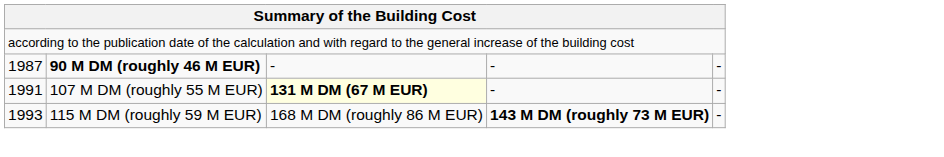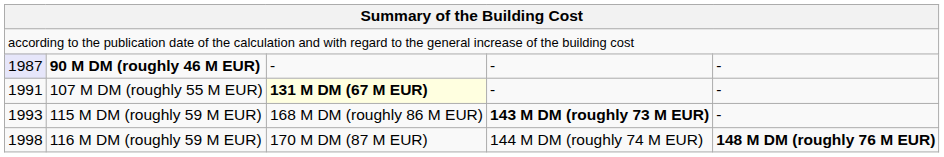90 M DM (roughly 46 M EUR) | column 1: no background -> lavender background
+ row: 1998 | 116 M DM (roughly 59 M EUR) | 170 M DM (87 M EUR) | 144 M DM (roughly 74 M EUR) | 148 M DM (roughly 76 M EUR)
